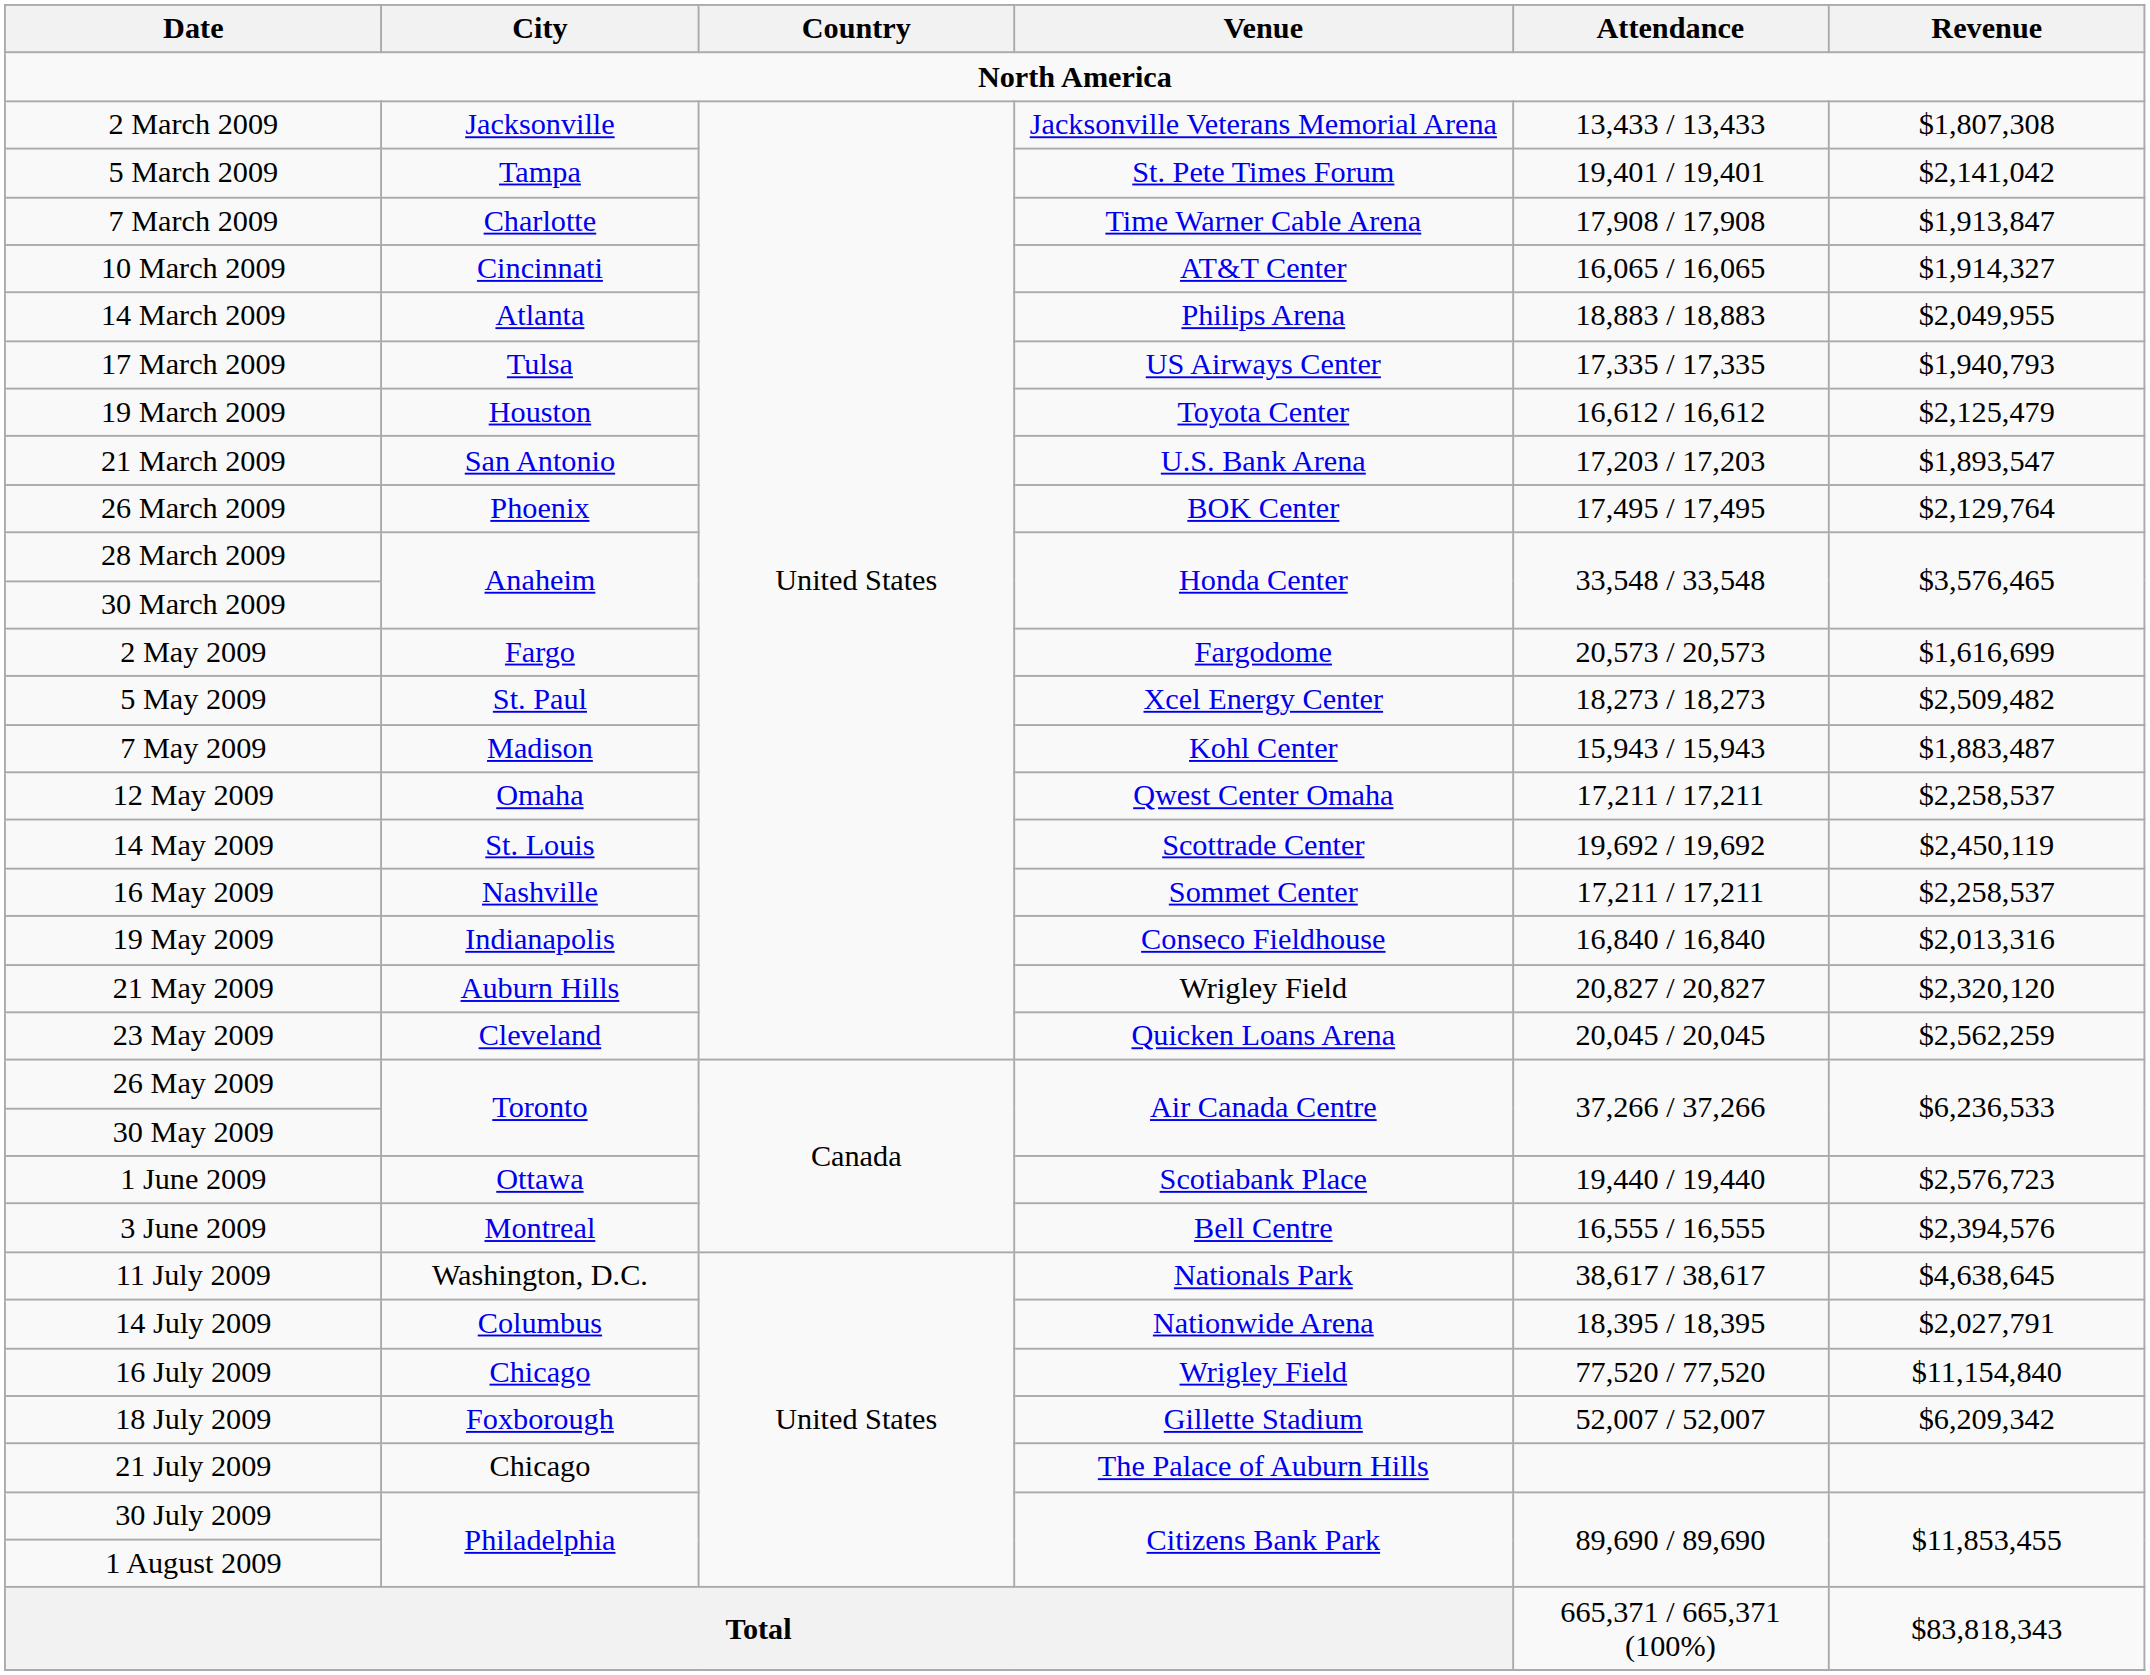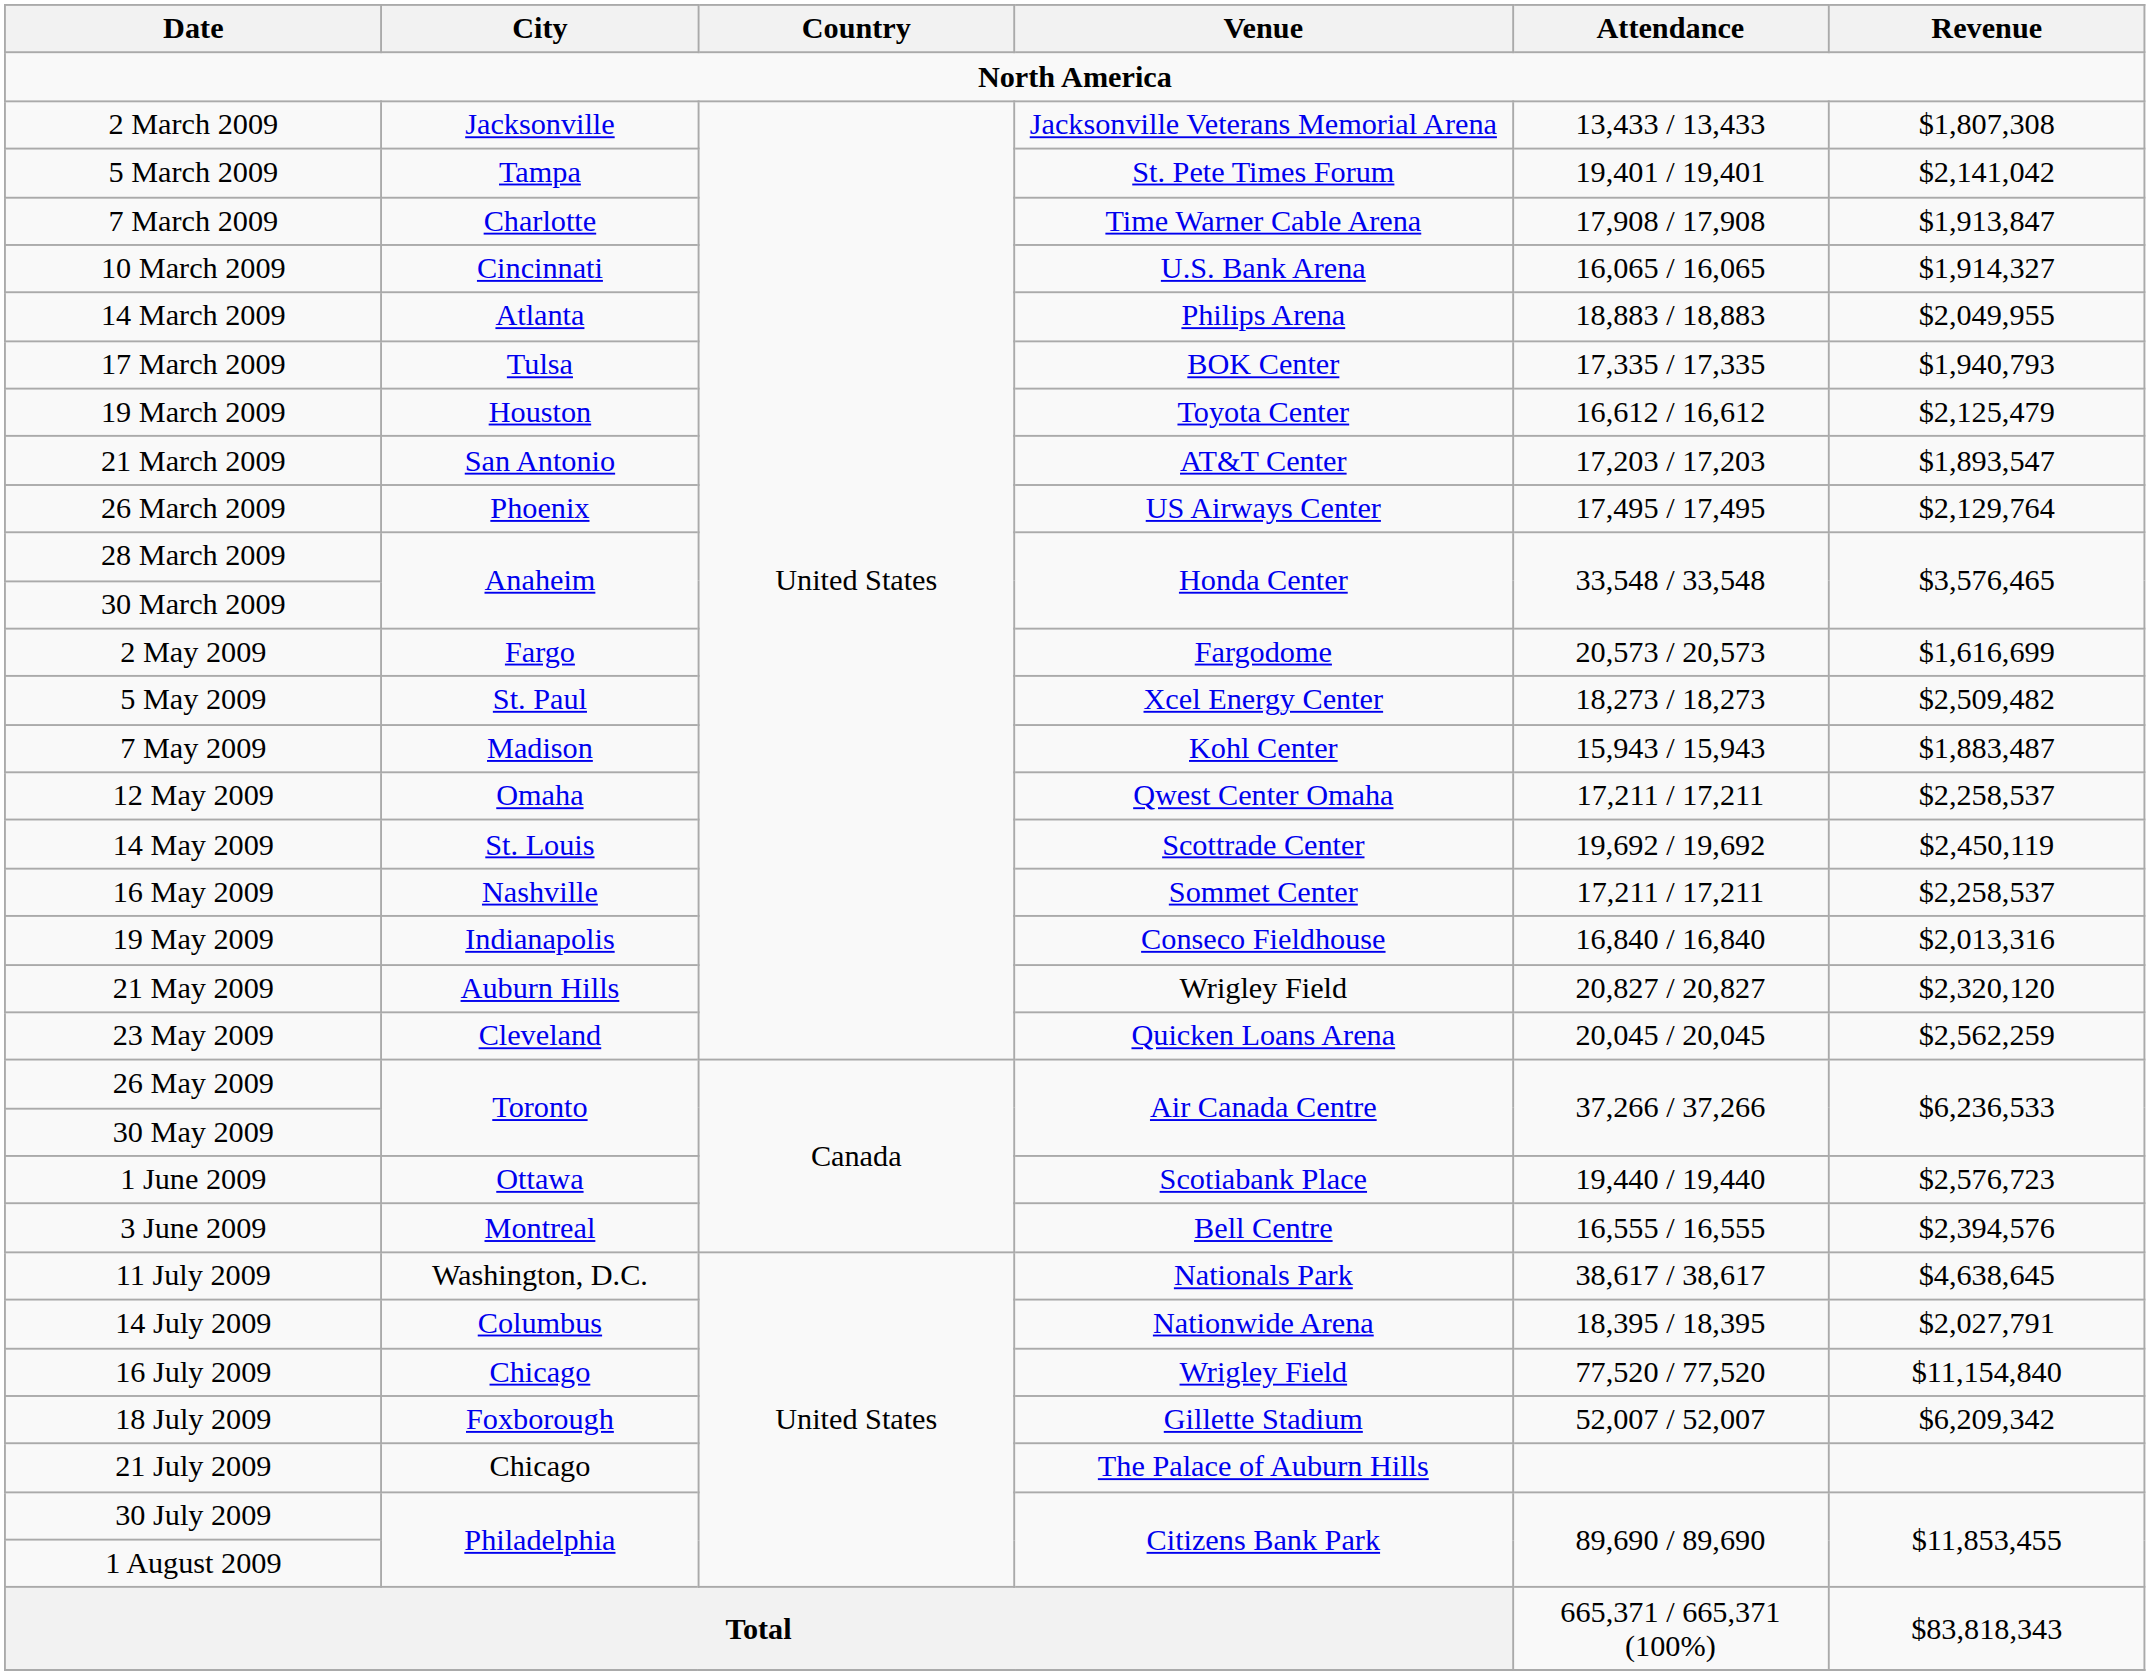10 March 2009 | Venue: AT&T Center -> U.S. Bank Arena
17 March 2009 | Venue: US Airways Center -> BOK Center
21 March 2009 | Venue: U.S. Bank Arena -> AT&T Center
26 March 2009 | Venue: BOK Center -> US Airways Center
